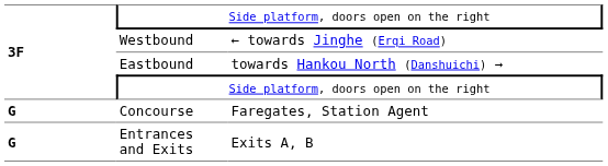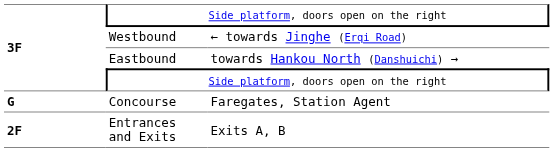Entrances and Exits | column 1: G -> 2F
